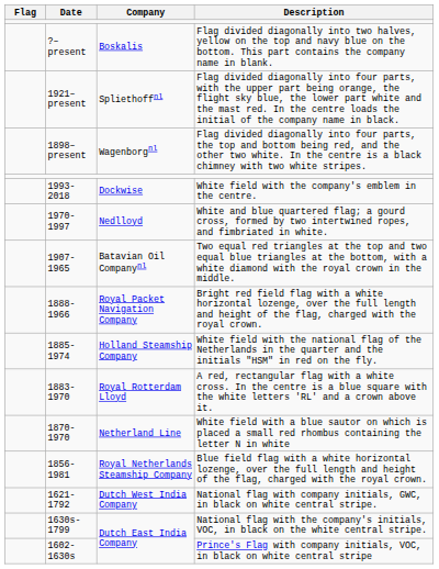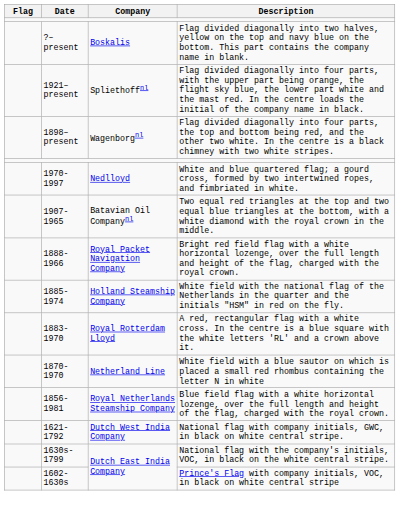- row: 1993-2018 | Dockwise | White field with the company's emblem in the centre.
